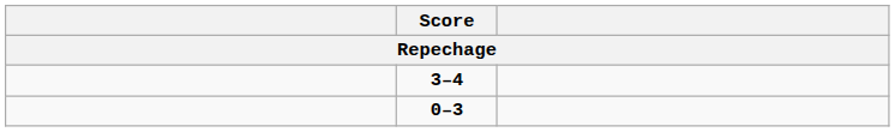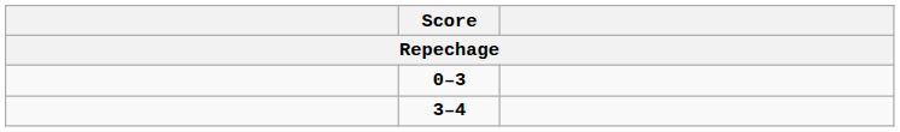rows swapped: 0–3 <-> 3–4
